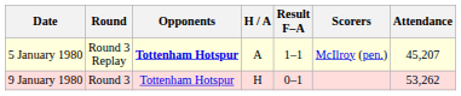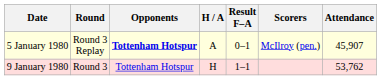5 January 1980 | Result F–A: 1–1 -> 0–1
5 January 1980 | Attendance: 45,207 -> 45,907
9 January 1980 | Result F–A: 0–1 -> 1–1
9 January 1980 | Attendance: 53,262 -> 53,762
